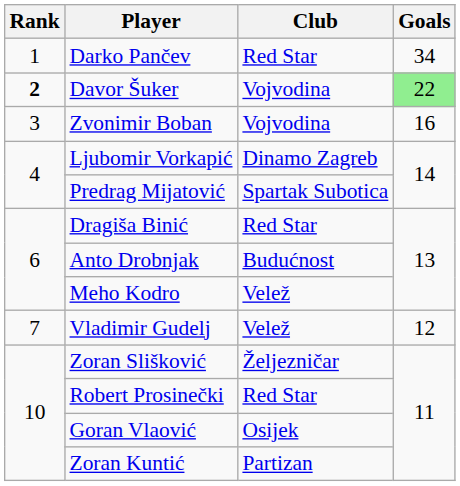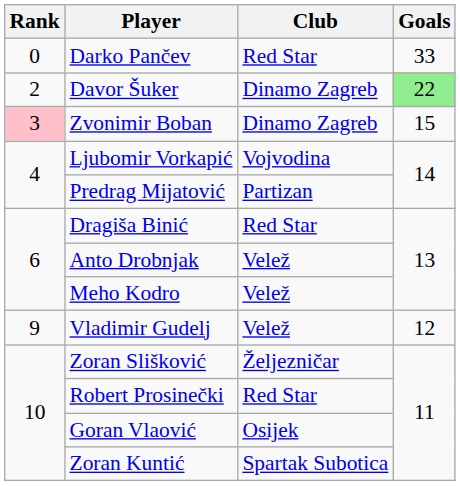Darko Pančev | Rank: 1 -> 0
Darko Pančev | Goals: 34 -> 33
Davor Šuker | Rank: bold -> normal
Davor Šuker | Club: Vojvodina -> Dinamo Zagreb
Zvonimir Boban | Rank: no background -> pink background
Zvonimir Boban | Club: Vojvodina -> Dinamo Zagreb
Zvonimir Boban | Goals: 16 -> 15
Ljubomir Vorkapić | Club: Dinamo Zagreb -> Vojvodina
Predrag Mijatović | Club: Spartak Subotica -> Partizan
Anto Drobnjak | Club: Budućnost -> Velež
Vladimir Gudelj | Rank: 7 -> 9
Zoran Kuntić | Club: Partizan -> Spartak Subotica
